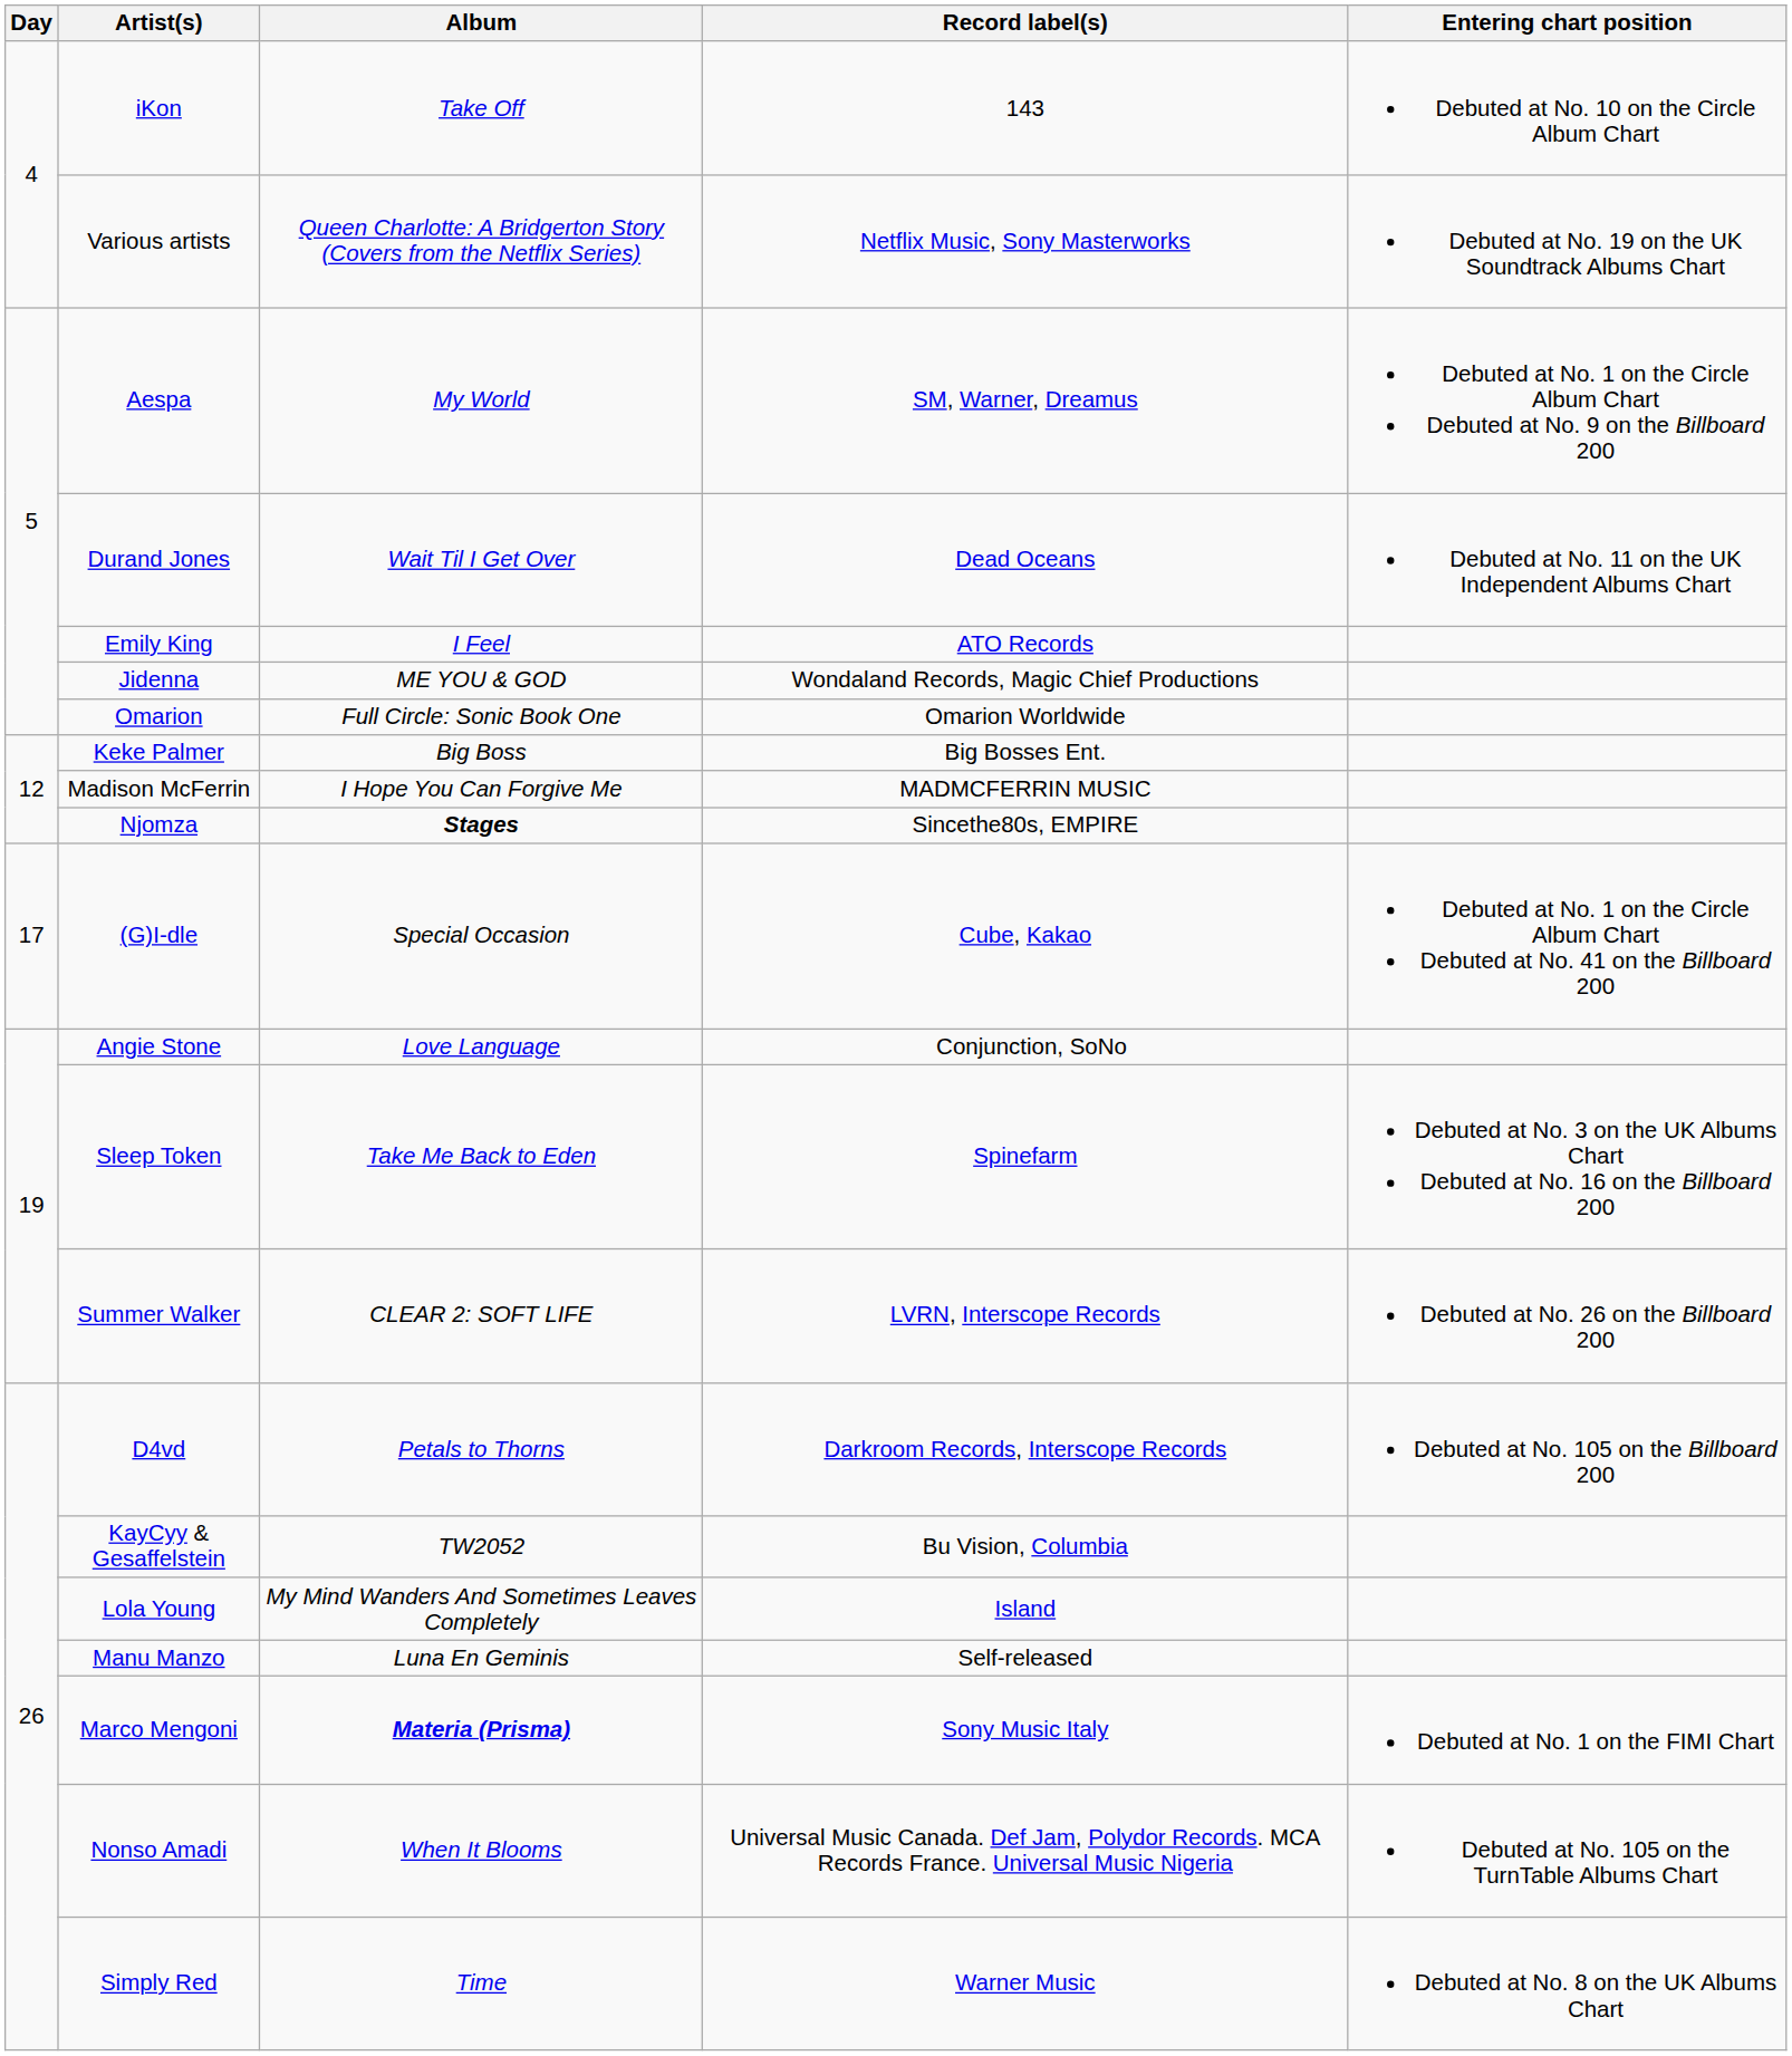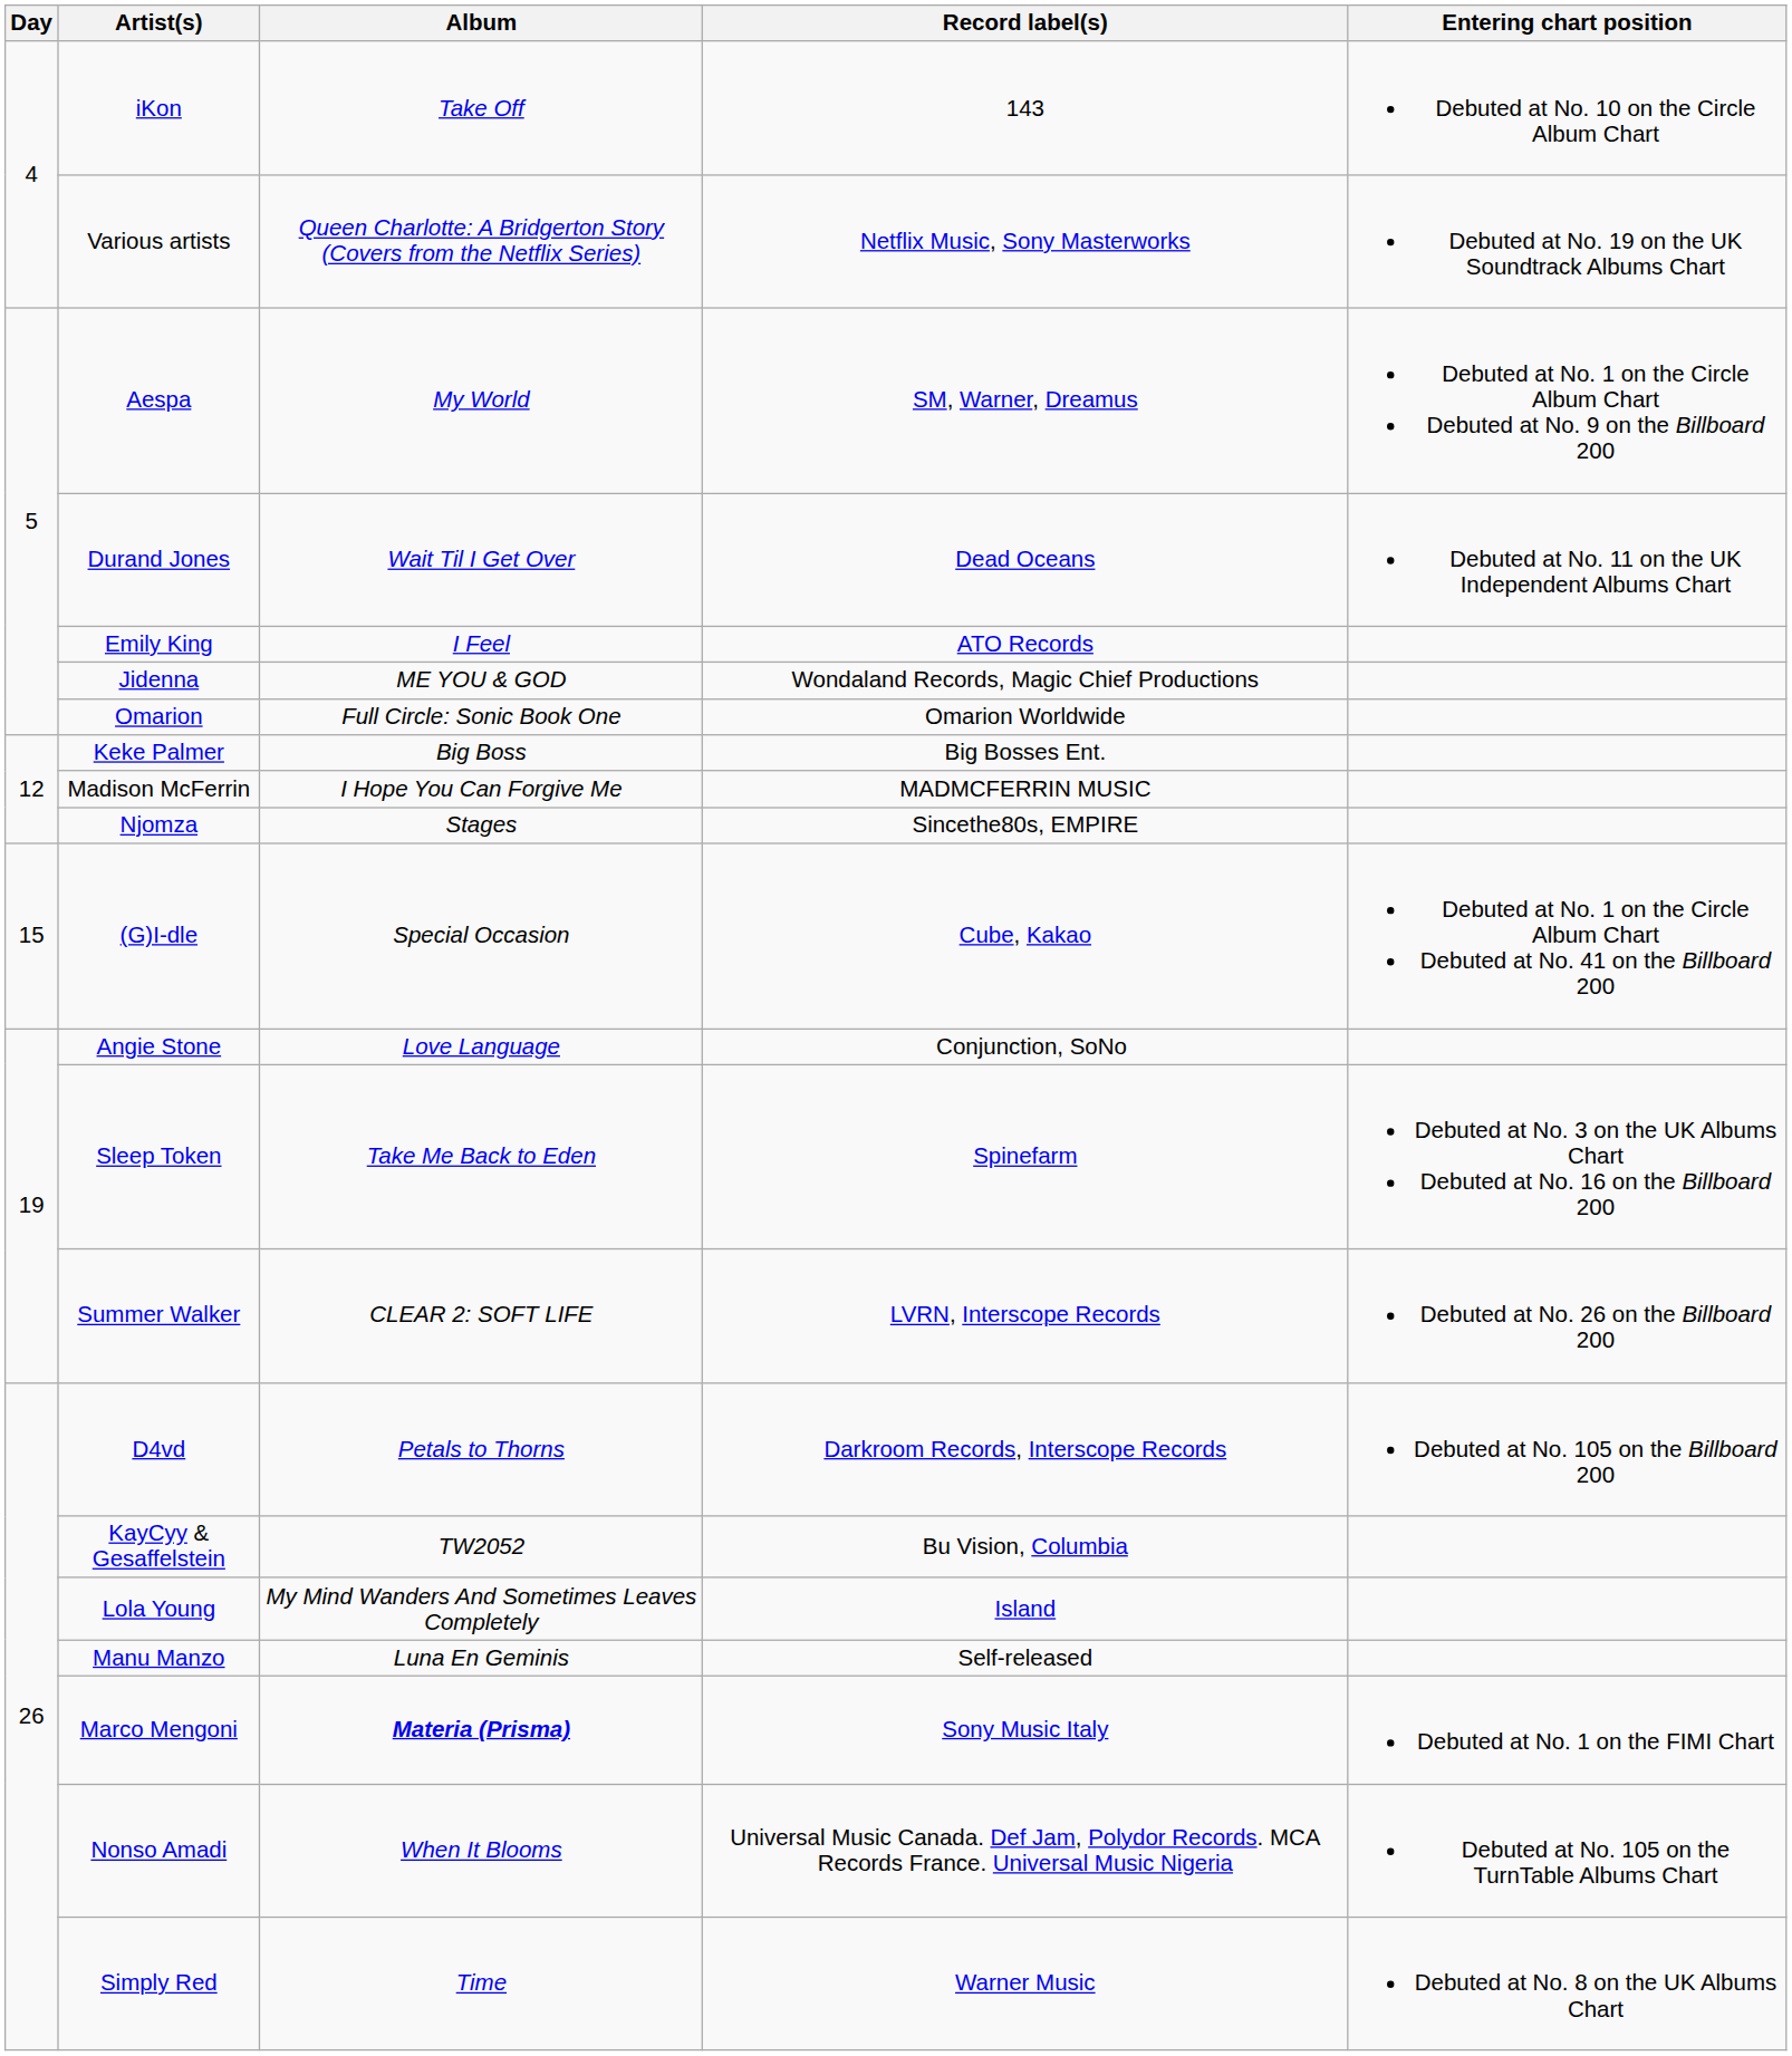Njomza | Album: bold -> normal
(G)I-dle | Day: 17 -> 15
